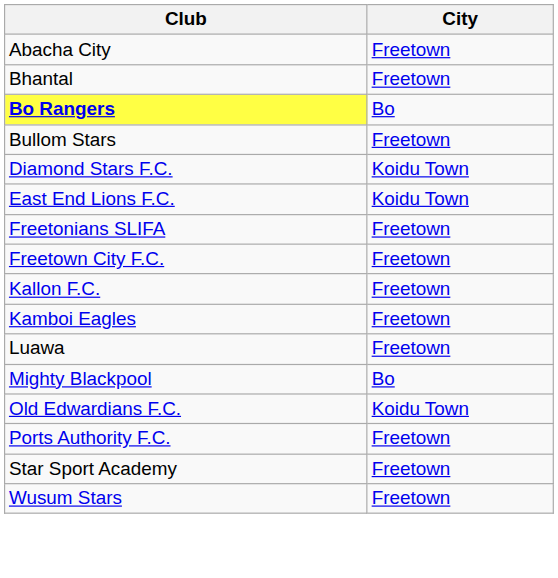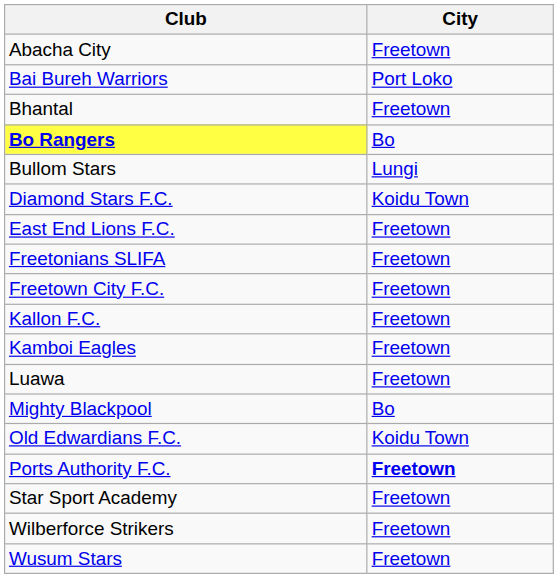+ row: Bai Bureh Warriors | Port Loko
Bullom Stars | City: Freetown -> Lungi
East End Lions F.C. | City: Koidu Town -> Freetown
Ports Authority F.C. | City: normal -> bold
+ row: Wilberforce Strikers | Freetown
